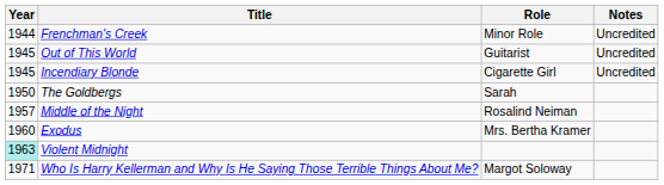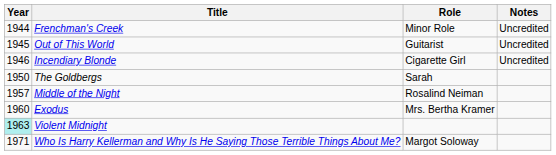Incendiary Blonde | Year: 1945 -> 1946
